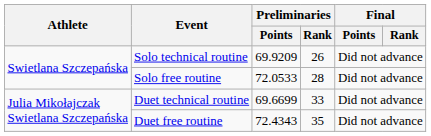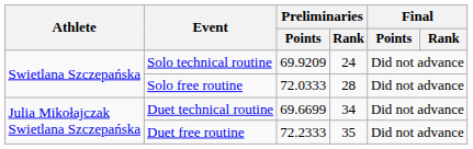Solo technical routine | Preliminaries / Rank: 26 -> 24
Solo free routine | Preliminaries / Points: 72.0533 -> 72.0333
Duet technical routine | Preliminaries / Rank: 33 -> 34
Duet free routine | Preliminaries / Points: 72.4343 -> 72.2333
